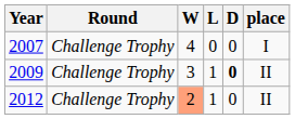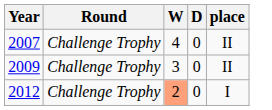- column: L | 0 | 1 | 1
2007 | place: I -> II
2009 | D: bold -> normal
2012 | place: II -> I
